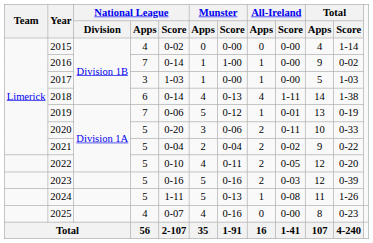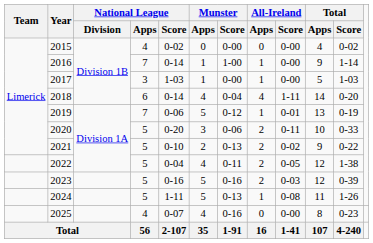2015 | Total / Score: 1-14 -> 0-02
2016 | Total / Score: 0-02 -> 1-14
2018 | Munster / Score: 0-13 -> 0-04
2018 | Total / Score: 1-38 -> 0-20
2021 | National League / Score: 0-04 -> 0-10
2021 | Munster / Score: 0-04 -> 0-13
2022 | National League / Score: 0-10 -> 0-04
2022 | Total / Score: 0-20 -> 1-38
